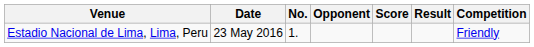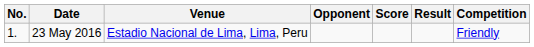columns swapped: No. <-> Venue
